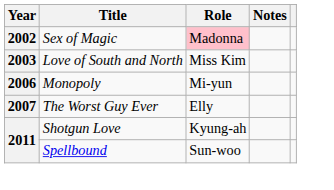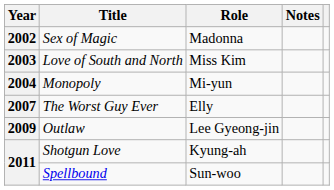Sex of Magic | Role: pink background -> no background
Monopoly | Year: 2006 -> 2004
+ row: 2009 | Outlaw | Lee Gyeong-jin
